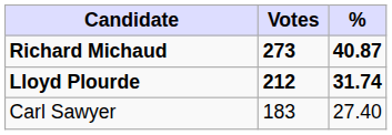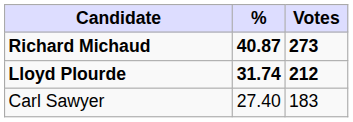columns swapped: Votes <-> %
